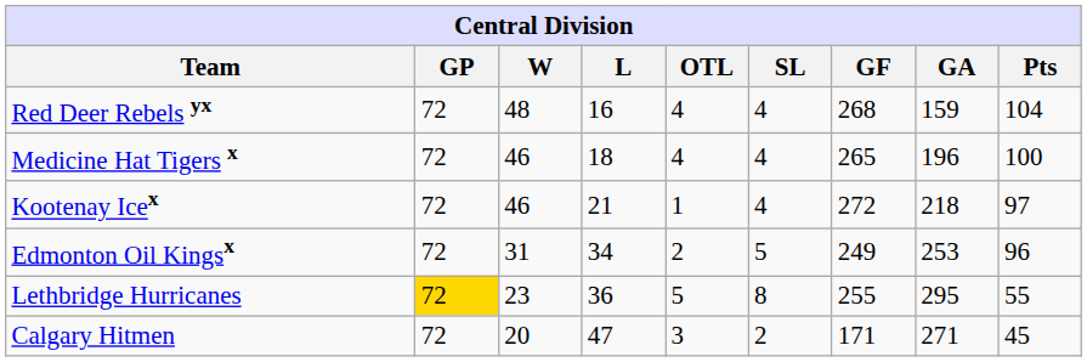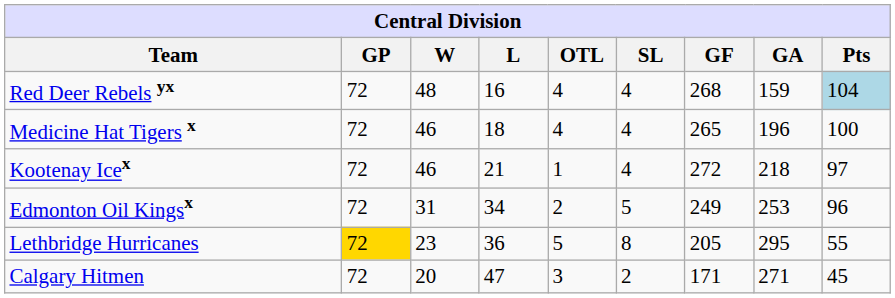Red Deer Rebels yx | Pts: no background -> lightblue background
Lethbridge Hurricanes | GF: 255 -> 205
